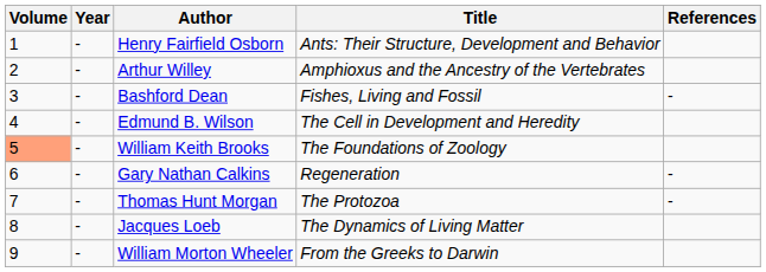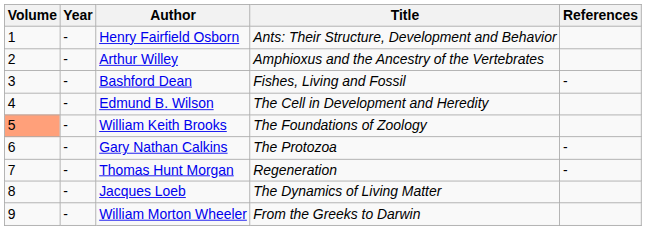Gary Nathan Calkins | Title: Regeneration -> The Protozoa
Thomas Hunt Morgan | Title: The Protozoa -> Regeneration
